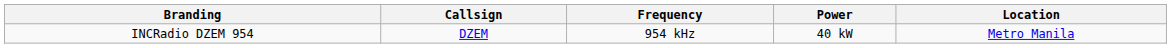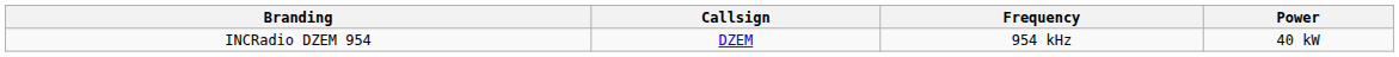- column: Location | Metro Manila
